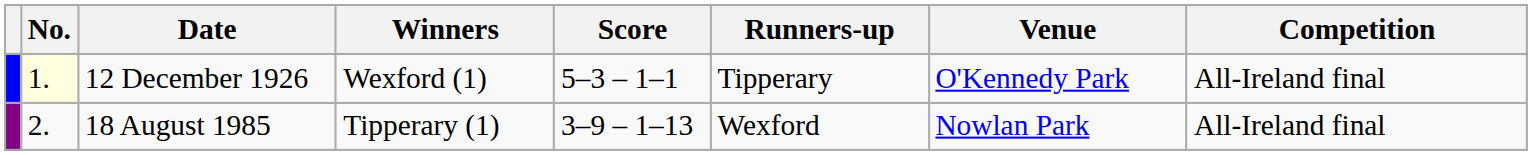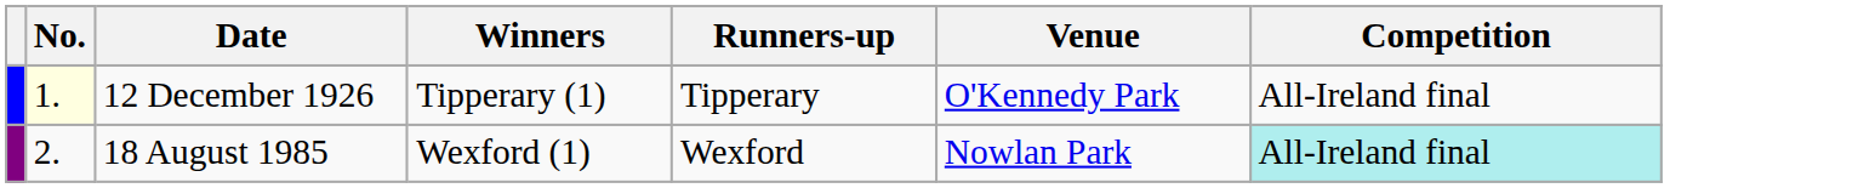- column: Score | 5–3 – 1–1 | 3–9 – 1–13
12 December 1926 | Winners: Wexford (1) -> Tipperary (1)
18 August 1985 | Winners: Tipperary (1) -> Wexford (1)
18 August 1985 | Competition: no background -> paleturquoise background
